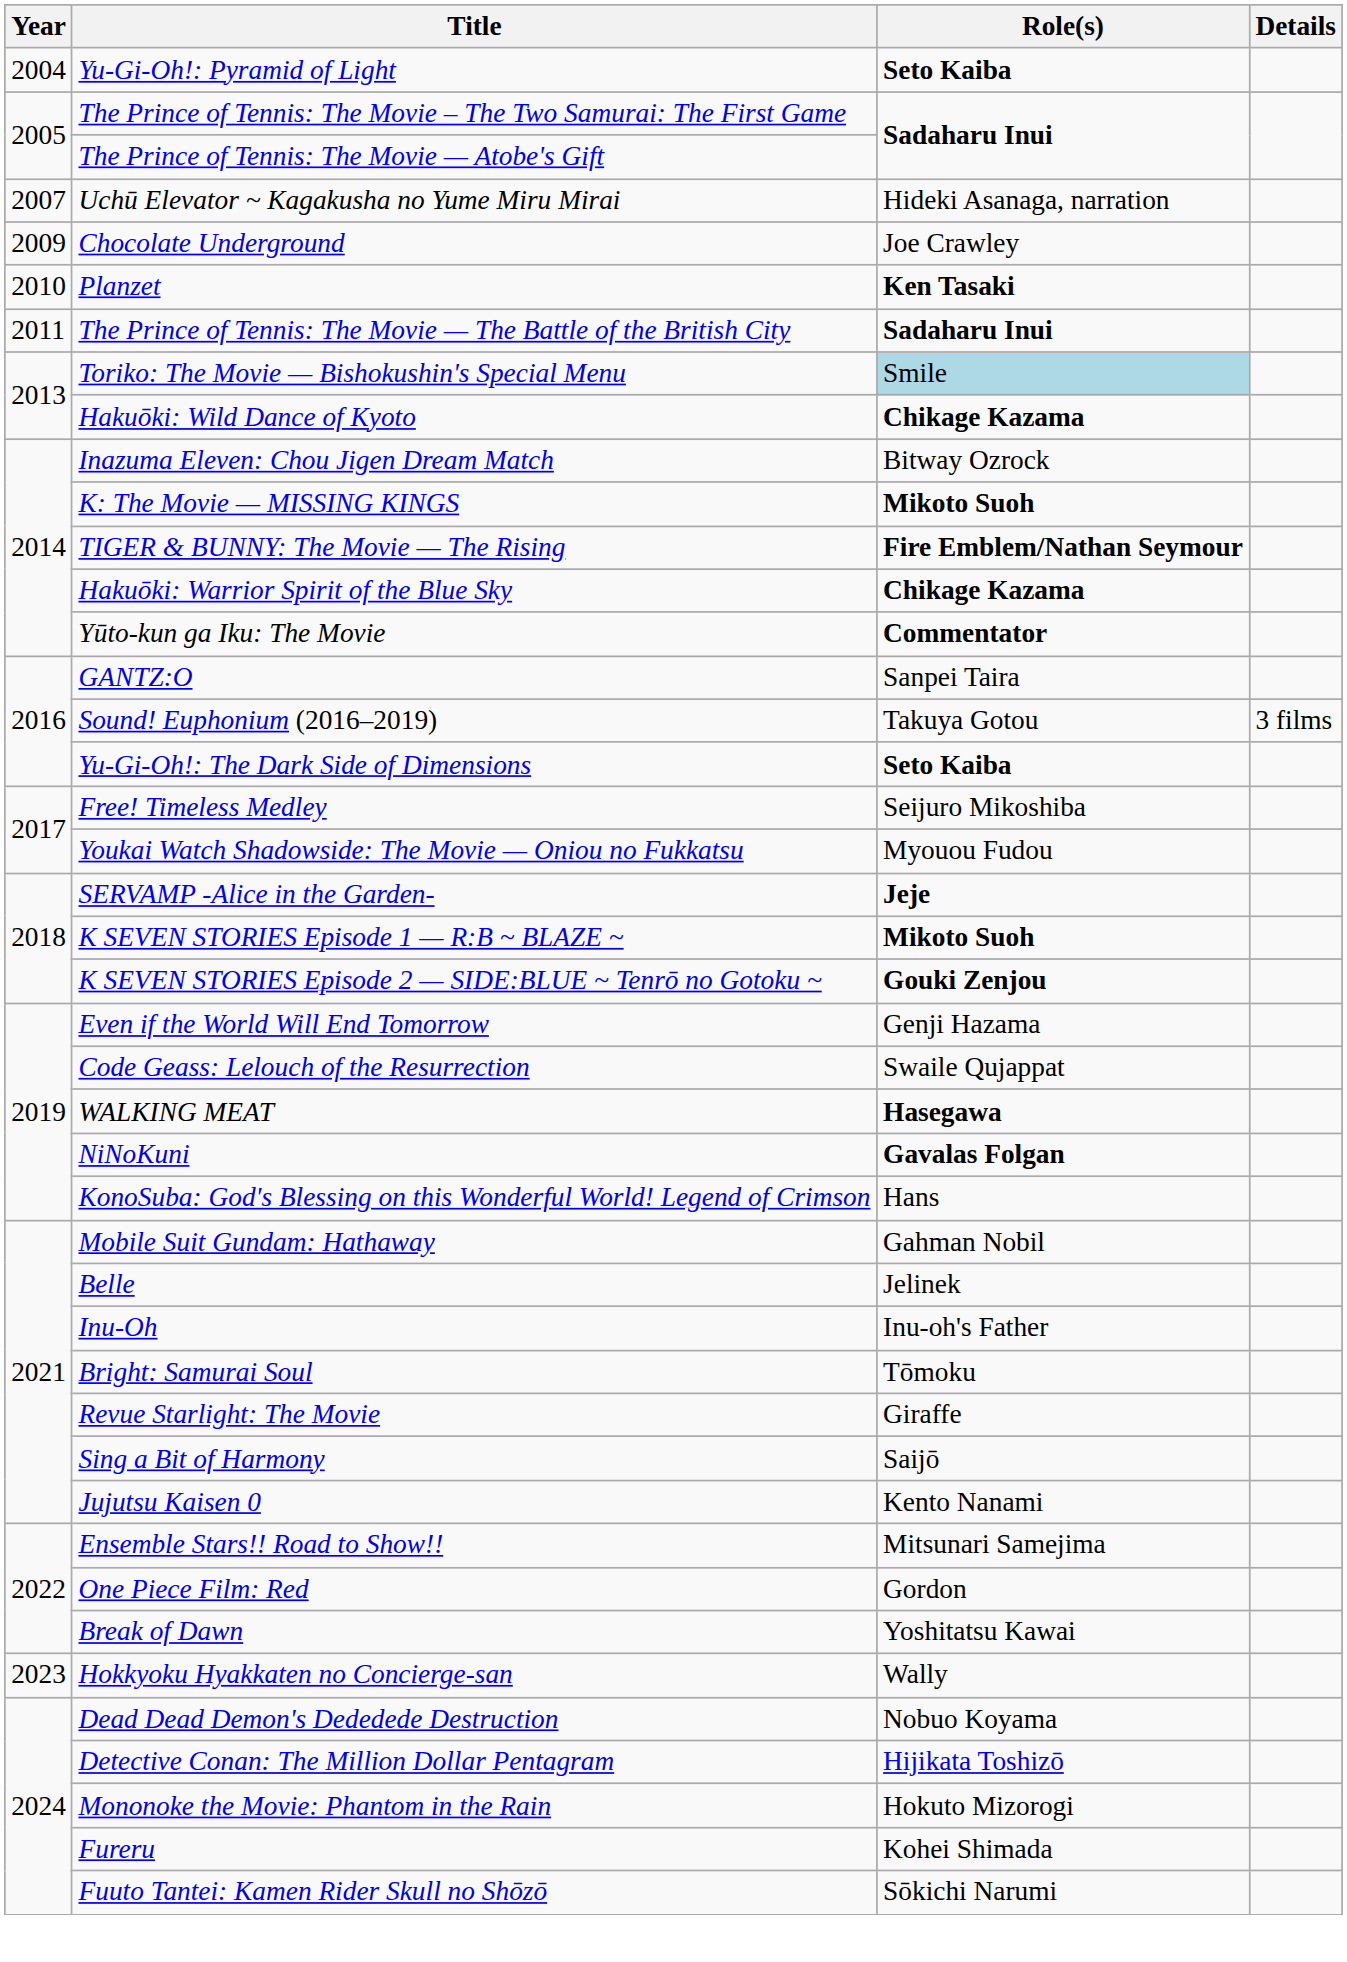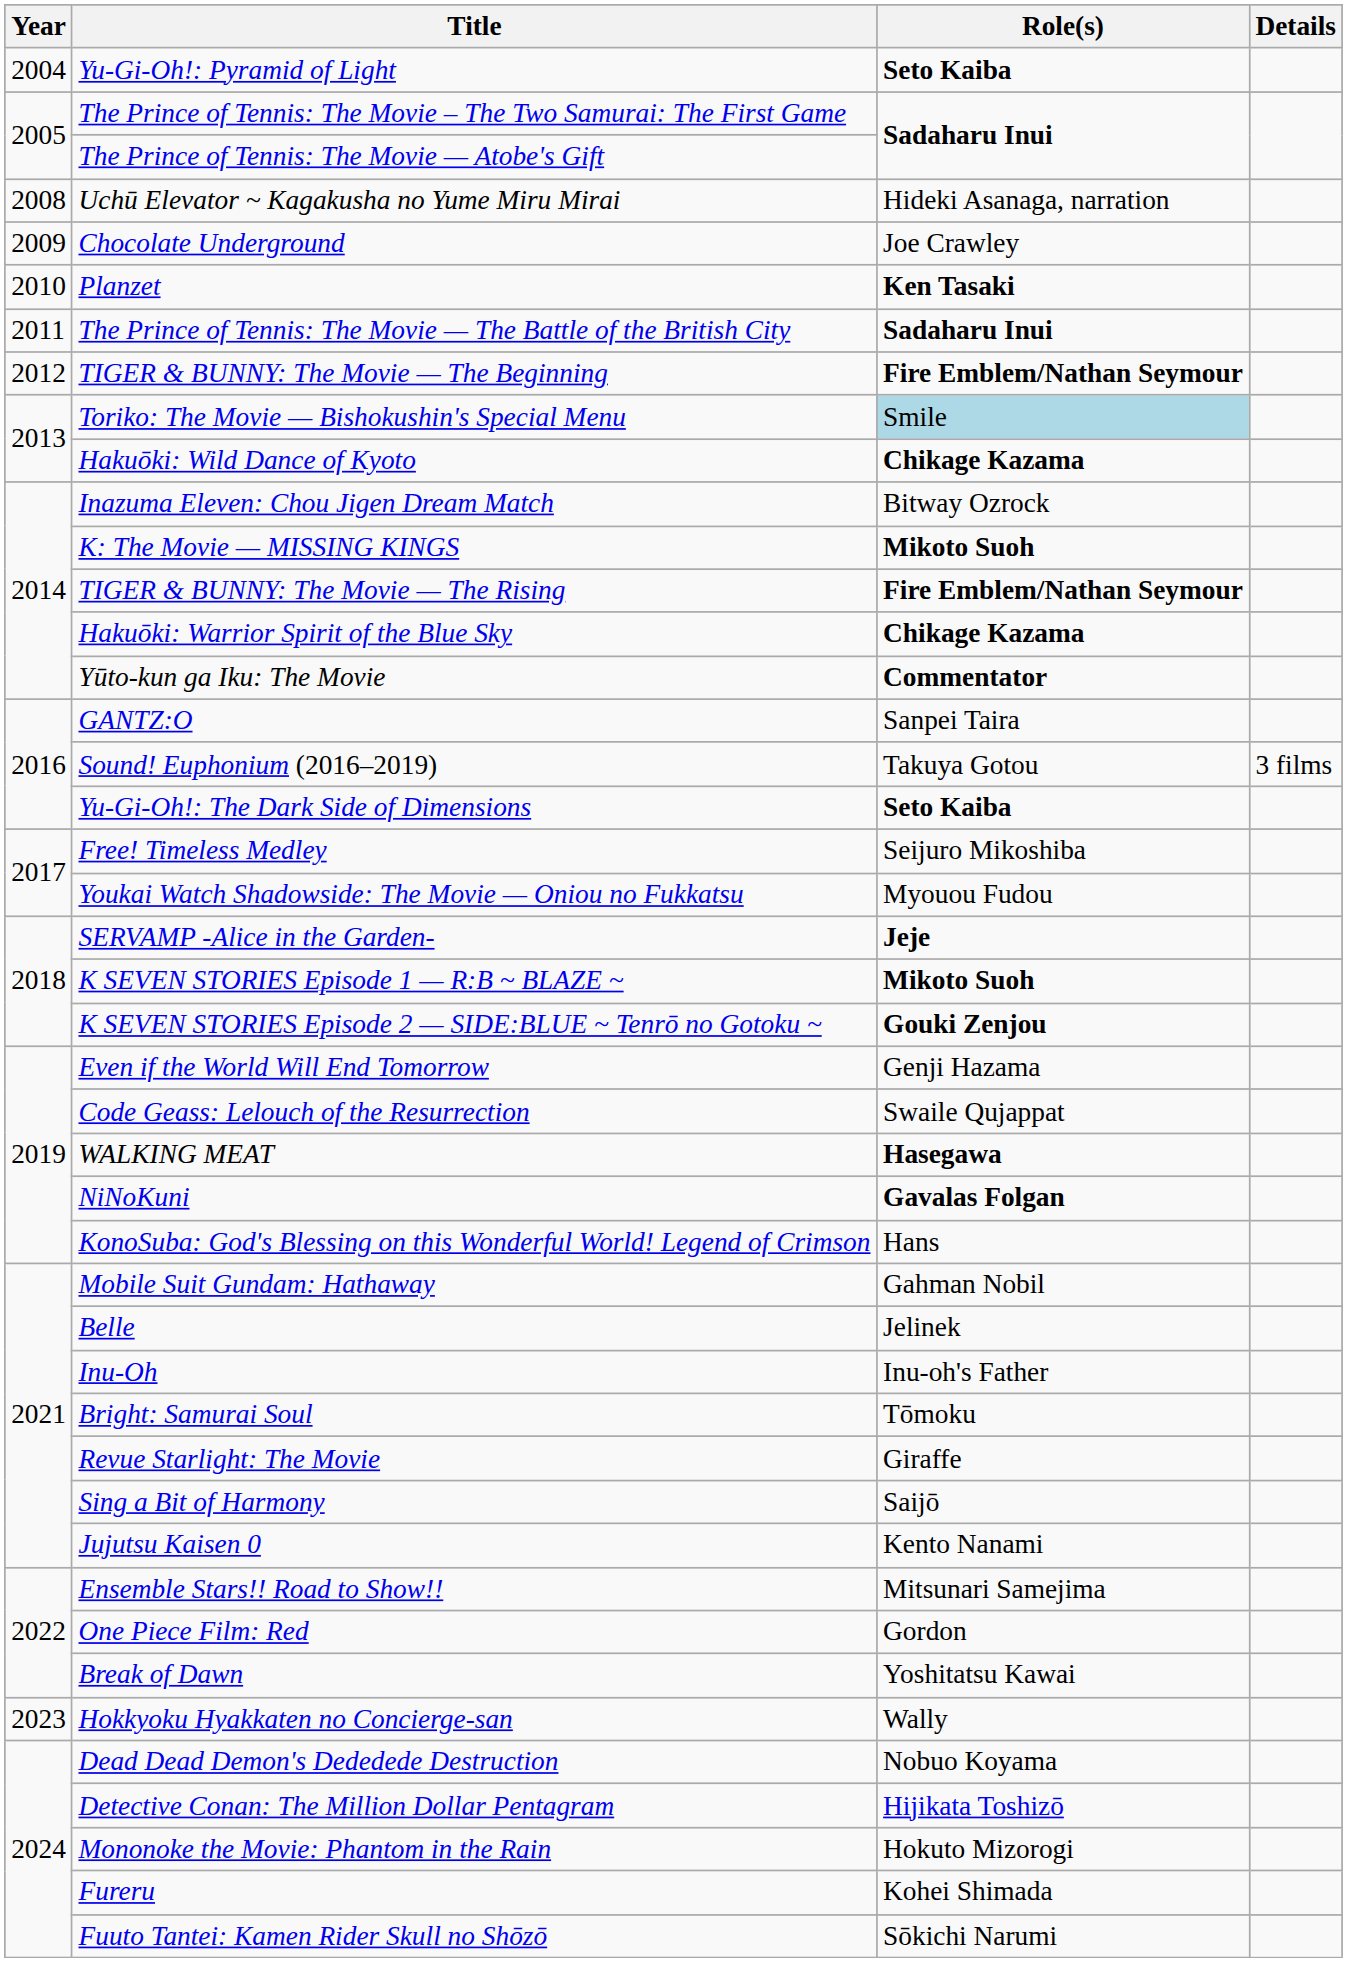Uchū Elevator ~ Kagakusha no Yume Miru Mirai | Year: 2007 -> 2008
+ row: 2012 | TIGER & BUNNY: The Movie — The Beginning | Fire Emblem/Nathan Seymour
